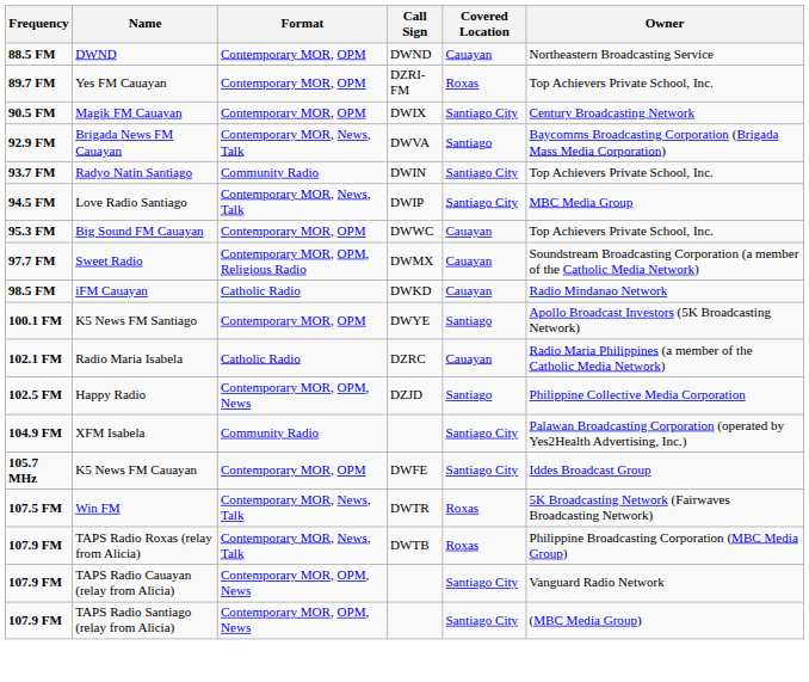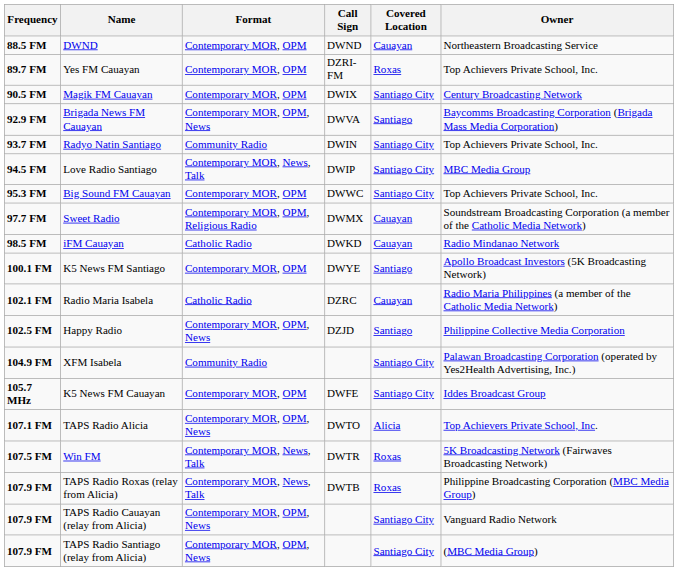Brigada News FM Cauayan | Format: Contemporary MOR, News, Talk -> Contemporary MOR, OPM, News
Big Sound FM Cauayan | Covered Location: Cauayan -> Santiago City
+ row: 107.1 FM | TAPS Radio Alicia | Contemporary MOR, OPM, News | DWTO | Alicia | Top Achievers Private School, Inc.
